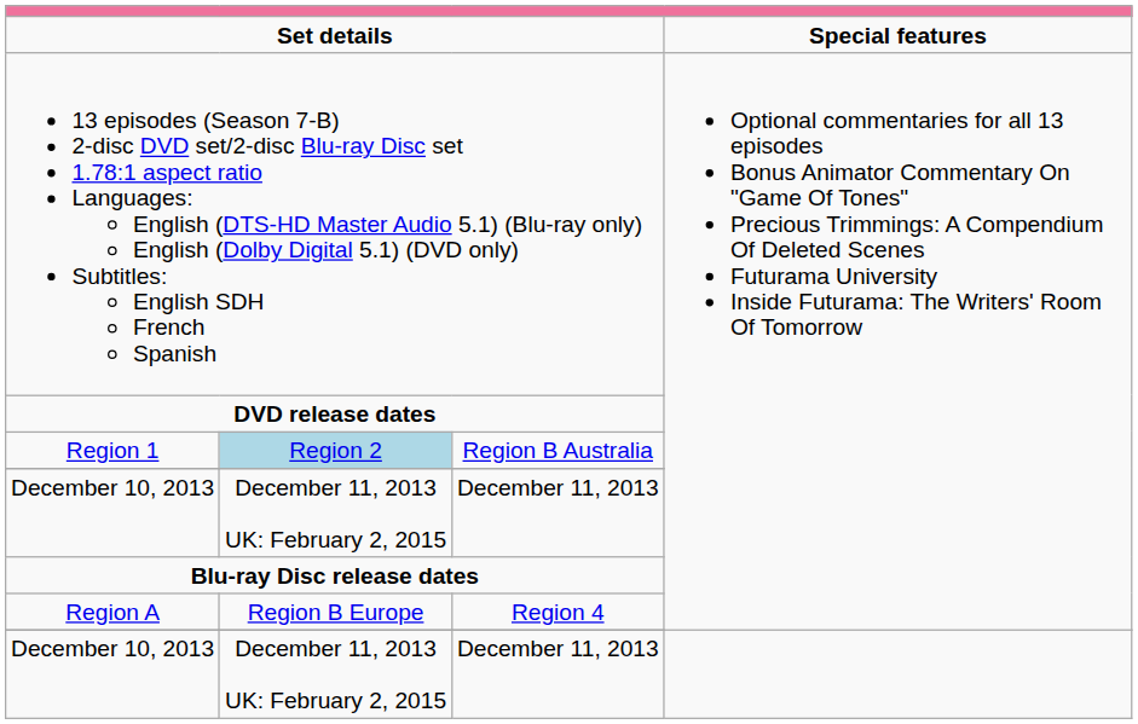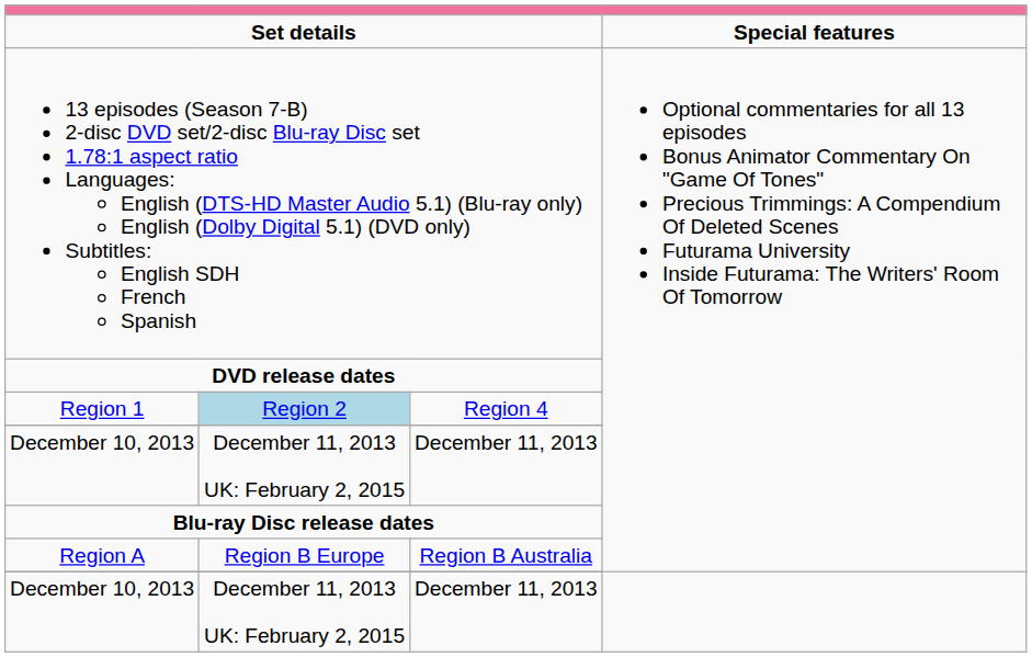Region 1 | column 3: Region B Australia -> Region 4
Region A | column 3: Region 4 -> Region B Australia
